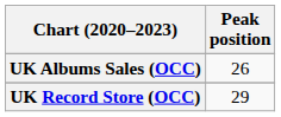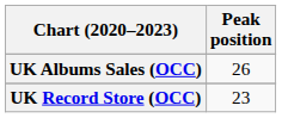UK Record Store (OCC) | Peak position: 29 -> 23
